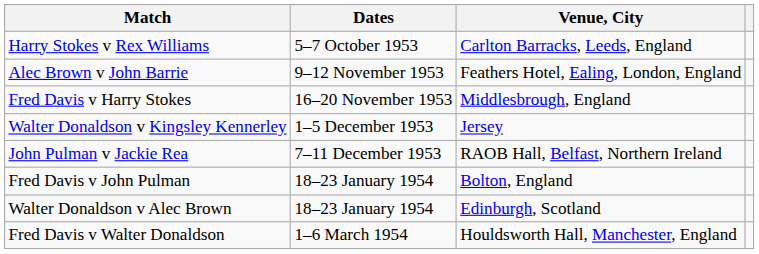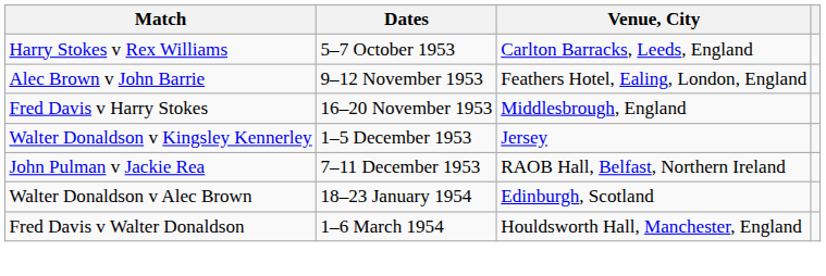- row: Fred Davis v John Pulman | 18–23 January 1954 | Bolton, England
